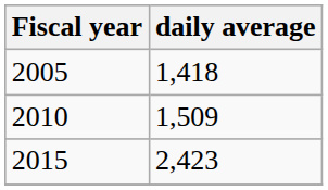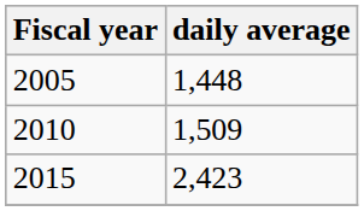2005 | daily average: 1,418 -> 1,448
